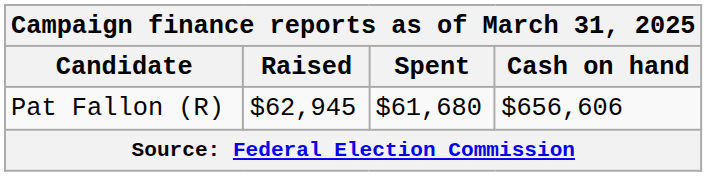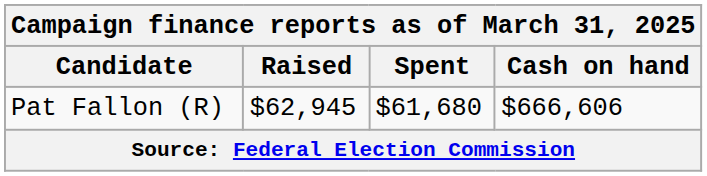Pat Fallon (R) | Cash on hand: $656,606 -> $666,606
